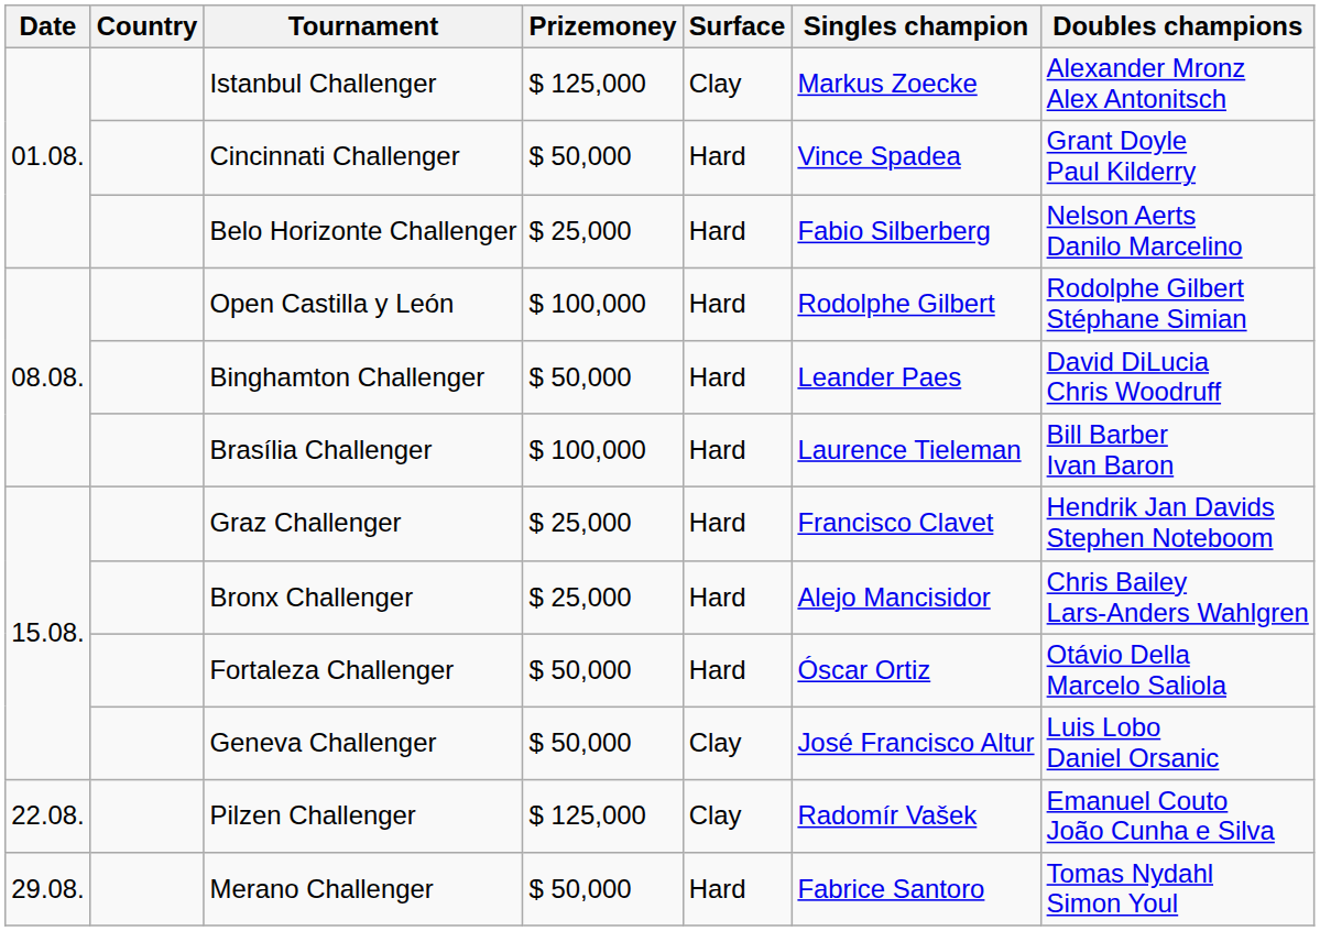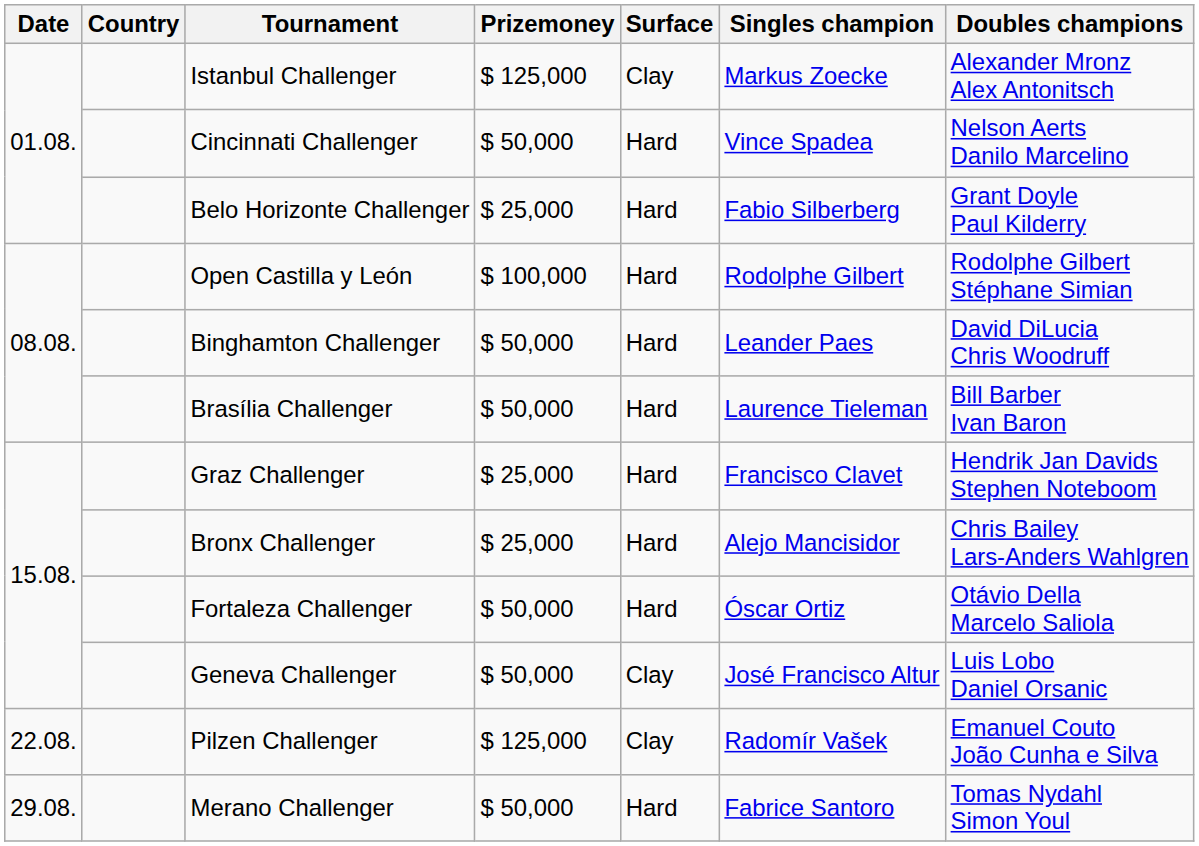Cincinnati Challenger | Doubles champions: Grant Doyle Paul Kilderry -> Nelson Aerts Danilo Marcelino
Belo Horizonte Challenger | Doubles champions: Nelson Aerts Danilo Marcelino -> Grant Doyle Paul Kilderry
Brasília Challenger | Prizemoney: $ 100,000 -> $ 50,000
